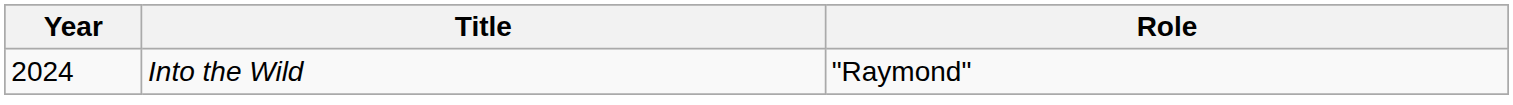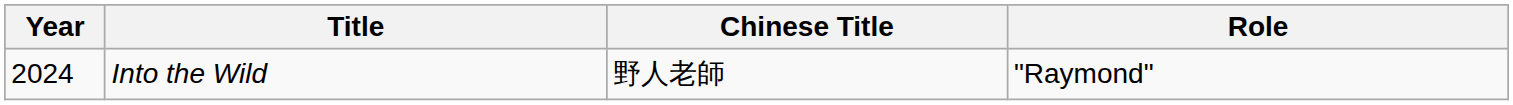+ column: Chinese Title | 野人老師
